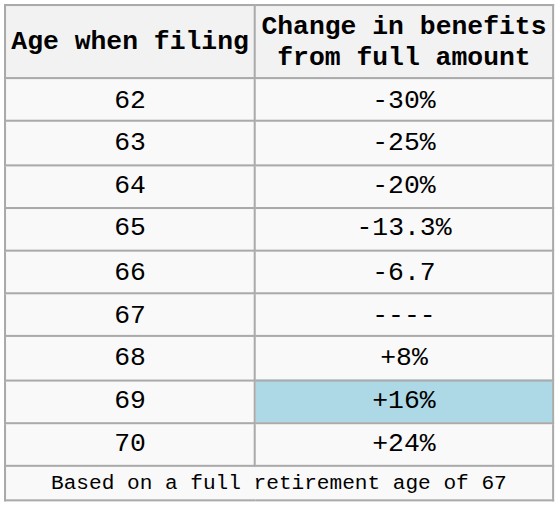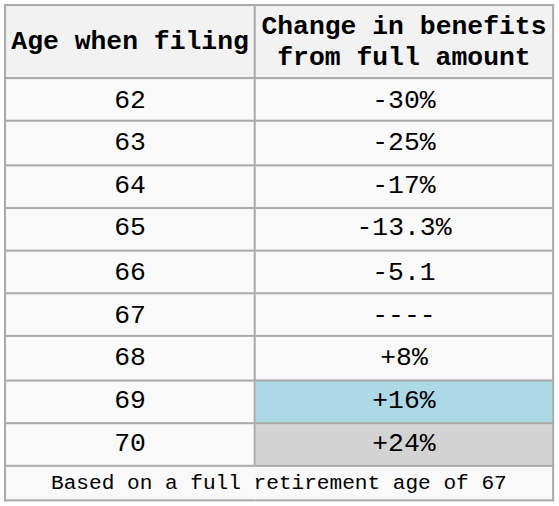64 | Change in benefits from full amount: -20% -> -17%
66 | Change in benefits from full amount: -6.7 -> -5.1
70 | Change in benefits from full amount: no background -> lightgrey background
